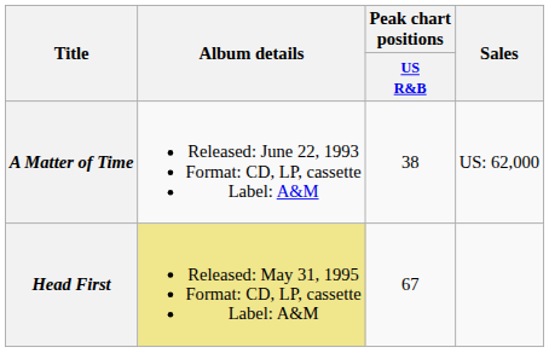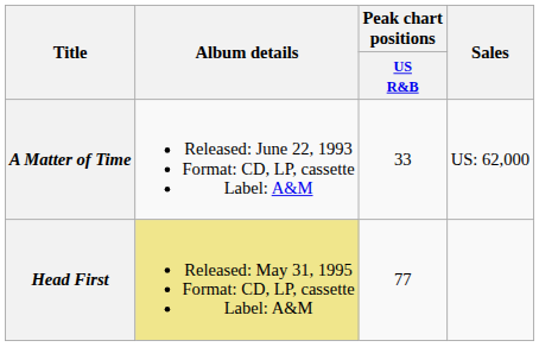A Matter of Time | Peak chart positions / US R&B: 38 -> 33
Head First | Peak chart positions / US R&B: 67 -> 77
